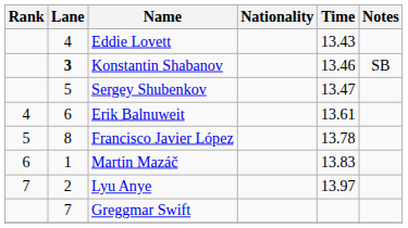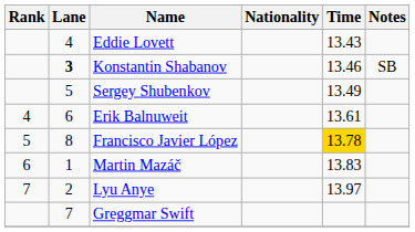Sergey Shubenkov | Time: 13.47 -> 13.49
Francisco Javier López | Time: no background -> gold background
